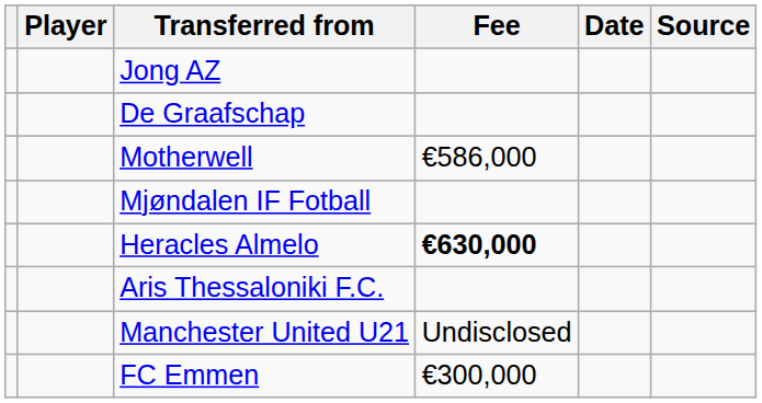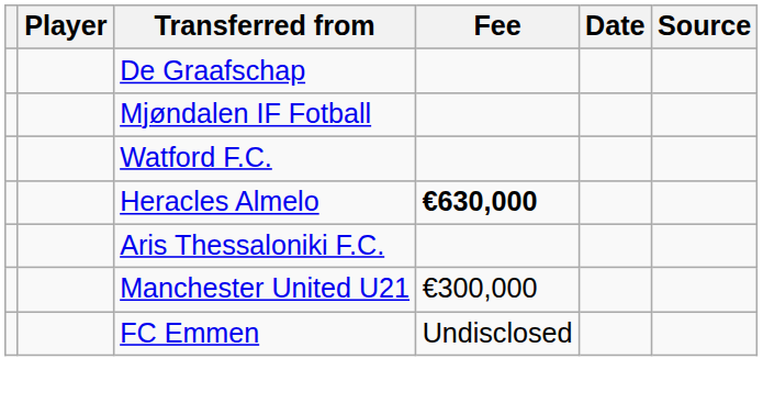- row: Jong AZ
- row: Motherwell | €586,000
+ row: Watford F.C.
Manchester United U21 | Fee: Undisclosed -> €300,000
FC Emmen | Fee: €300,000 -> Undisclosed
